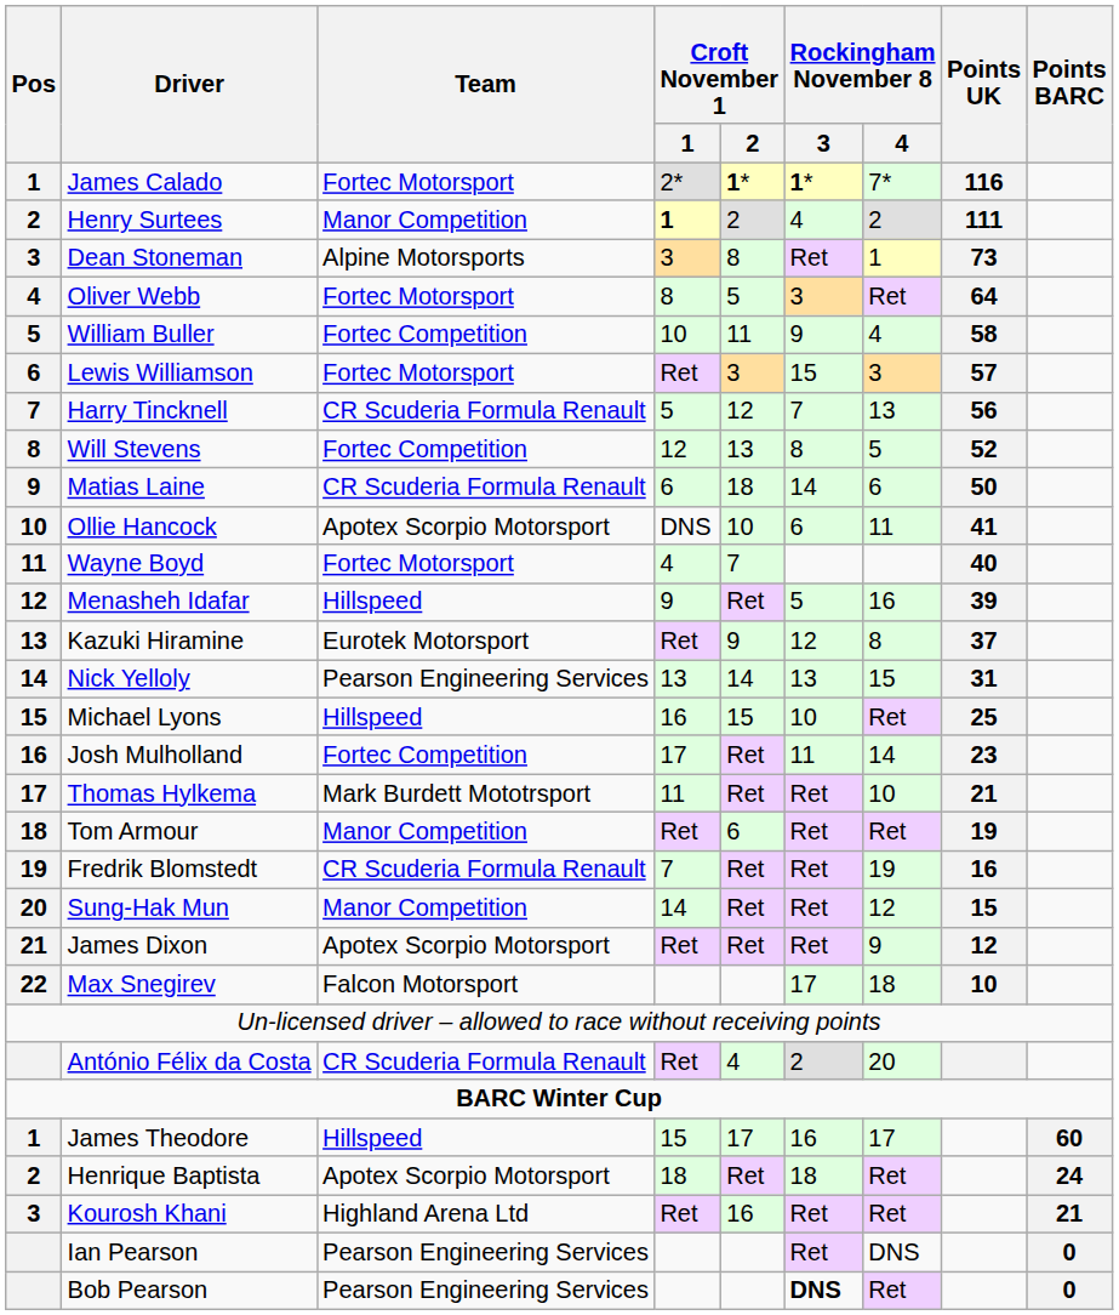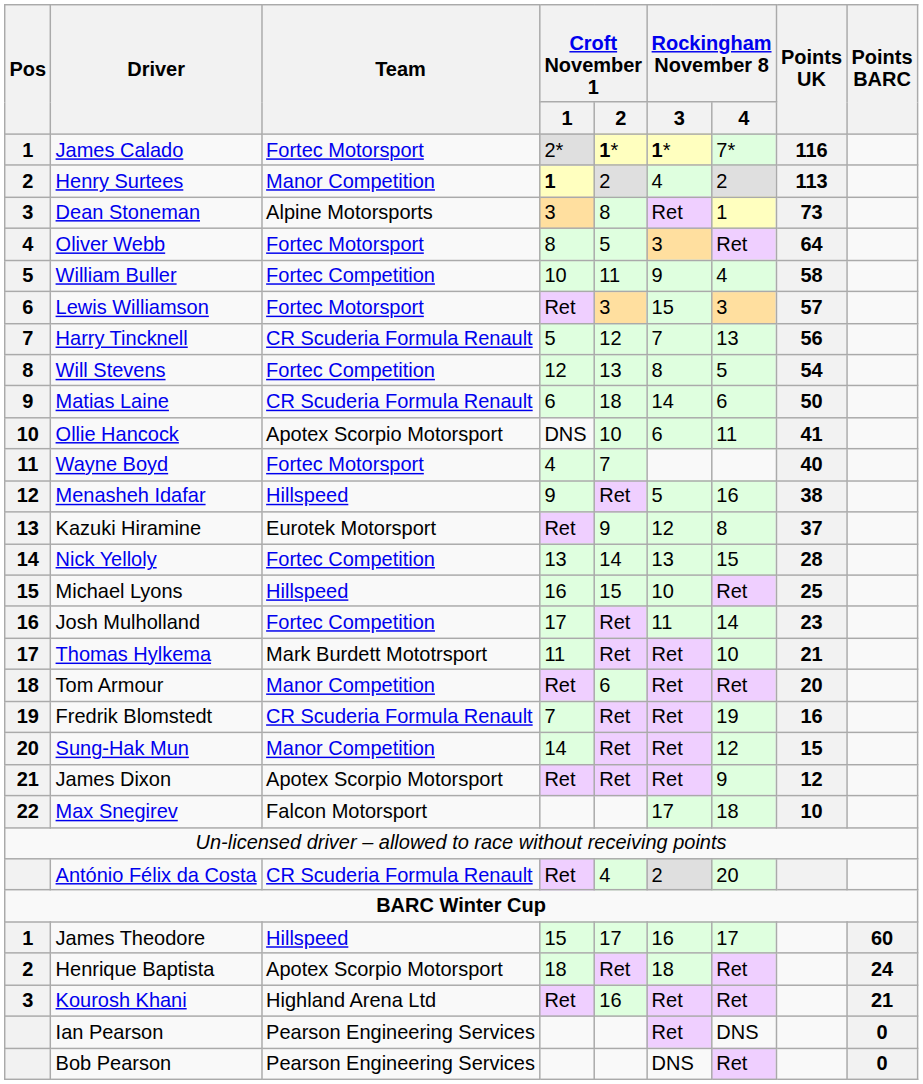Henry Surtees | Points UK: 111 -> 113
Will Stevens | Points UK: 52 -> 54
Menasheh Idafar | Points UK: 39 -> 38
Nick Yelloly | Team: Pearson Engineering Services -> Fortec Competition
Nick Yelloly | Points UK: 31 -> 28
Tom Armour | Points UK: 19 -> 20
Bob Pearson | Rockingham November 8 / 3: bold -> normal
